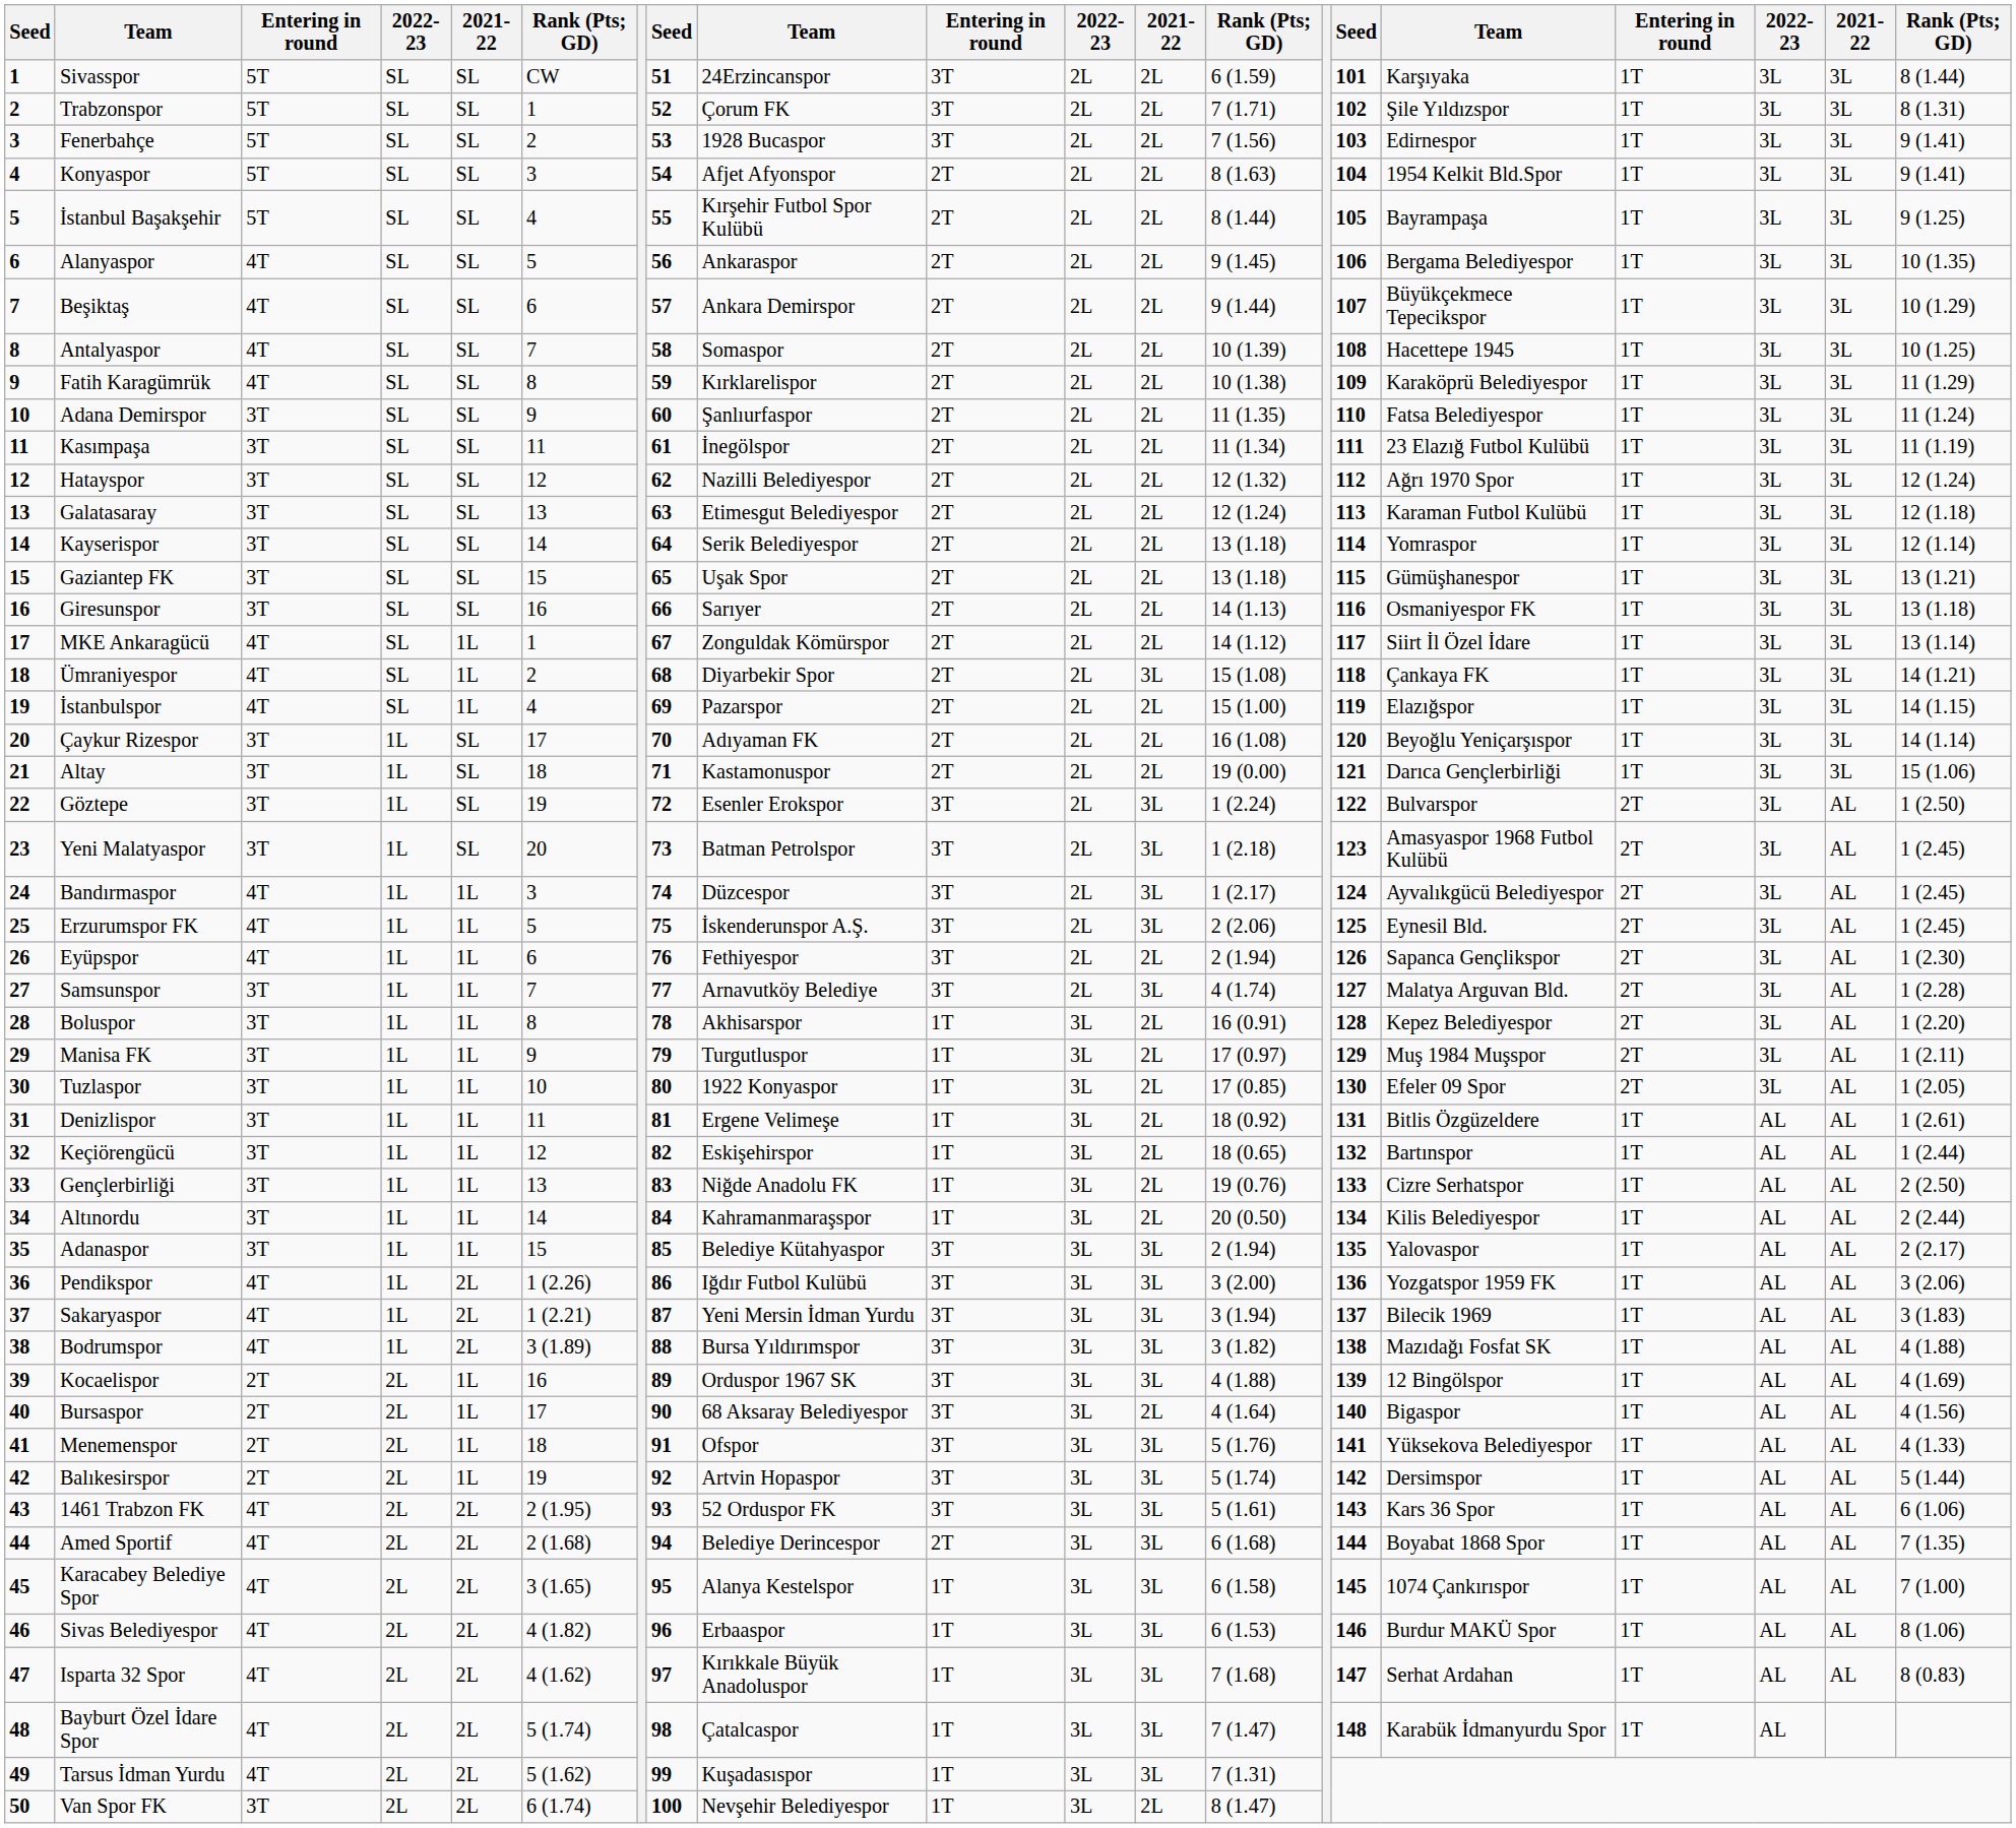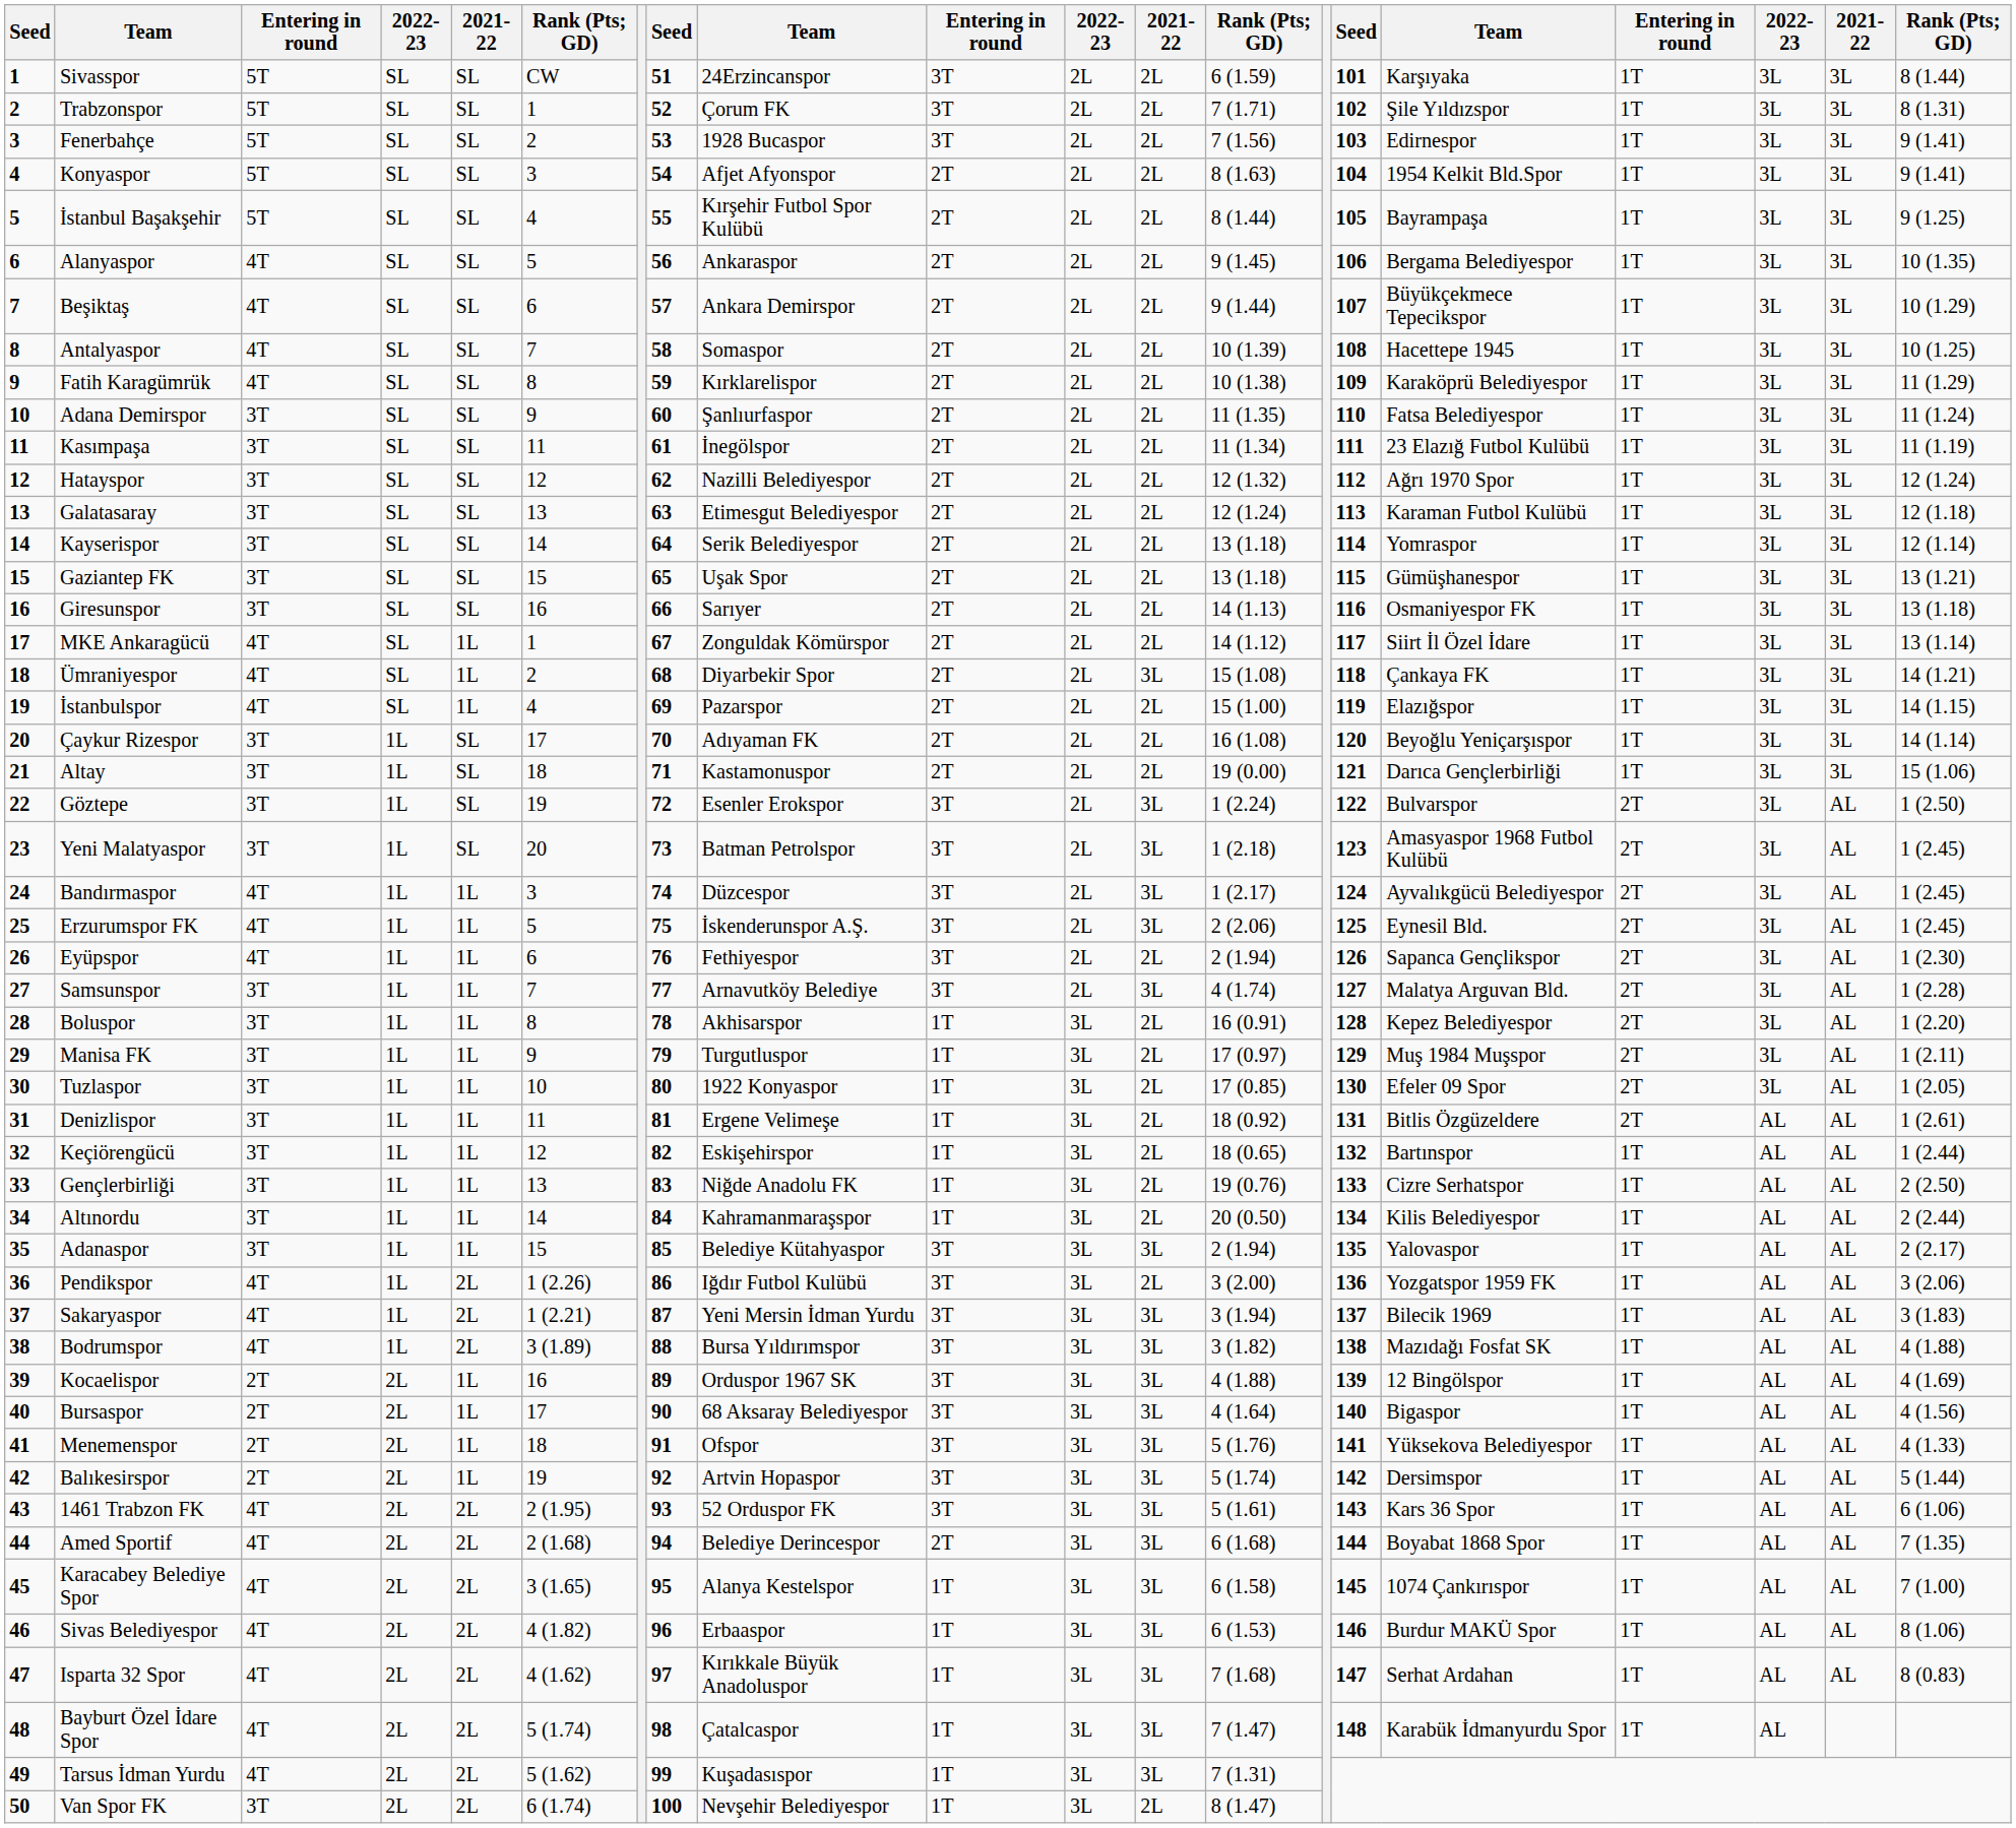Denizlispor | column 17: 1T -> 2T
Pendikspor | column 12: 3L -> 2L
Bursaspor | column 12: 2L -> 3L
